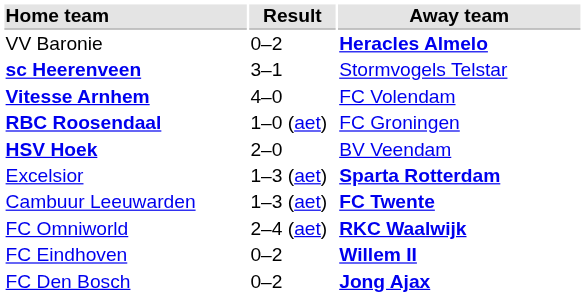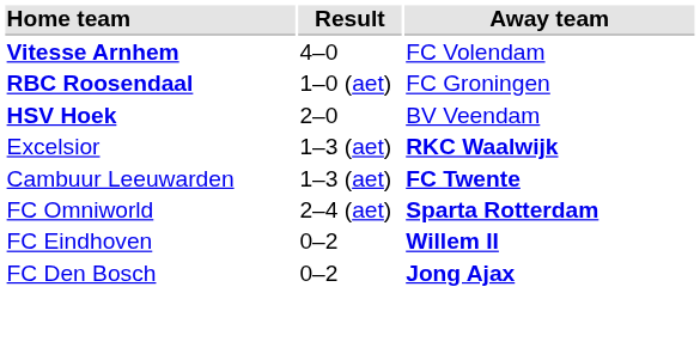- row: VV Baronie | 0–2 | Heracles Almelo
- row: sc Heerenveen | 3–1 | Stormvogels Telstar
Excelsior | Away team: Sparta Rotterdam -> RKC Waalwijk
FC Omniworld | Away team: RKC Waalwijk -> Sparta Rotterdam
